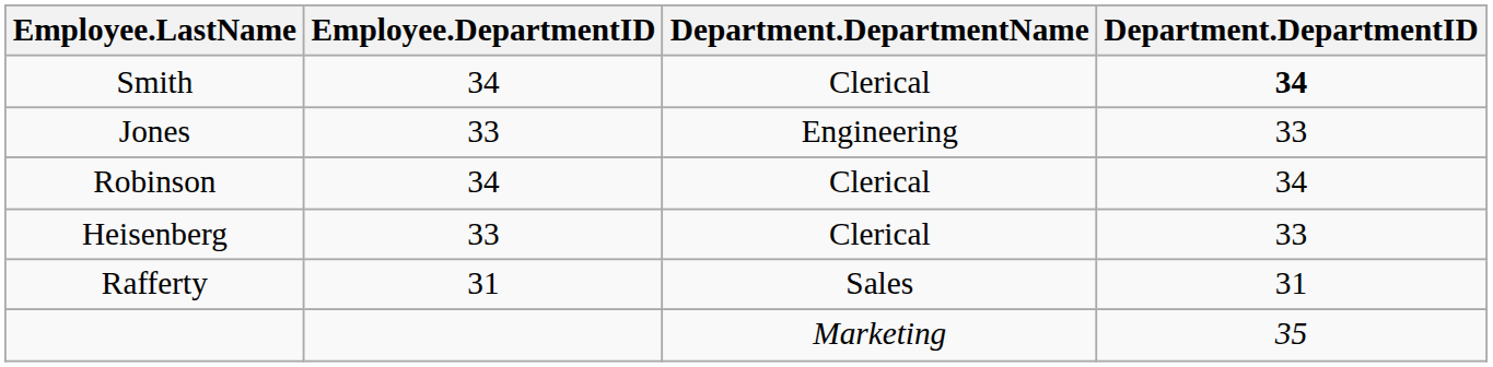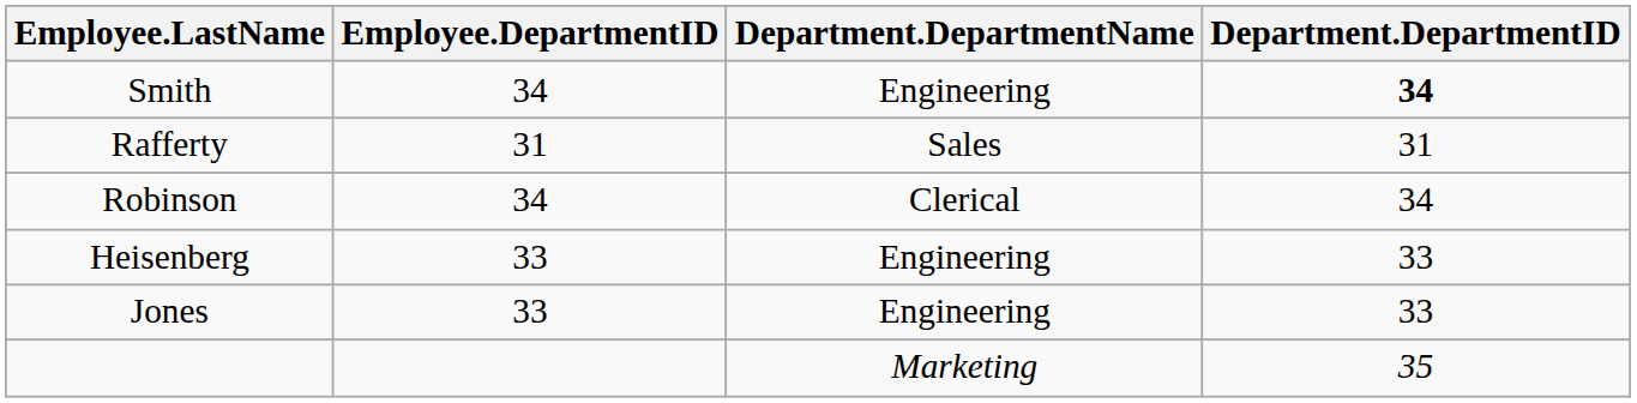Smith | Department.DepartmentName: Clerical -> Engineering
rows swapped: Jones <-> Rafferty
Heisenberg | Department.DepartmentName: Clerical -> Engineering
